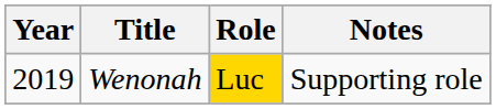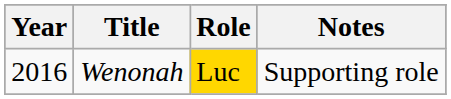Wenonah | Year: 2019 -> 2016
